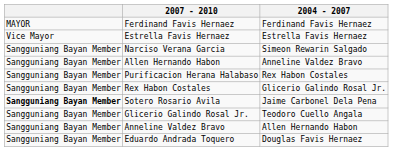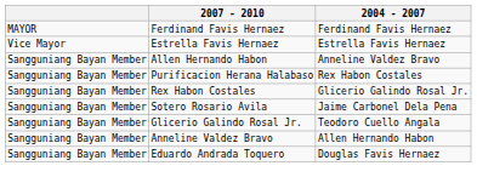- row: Sangguniang Bayan Member | Narciso Verana Garcia | Simeon Rewarin Salgado
Sotero Rosario Avila | column 1: bold -> normal
